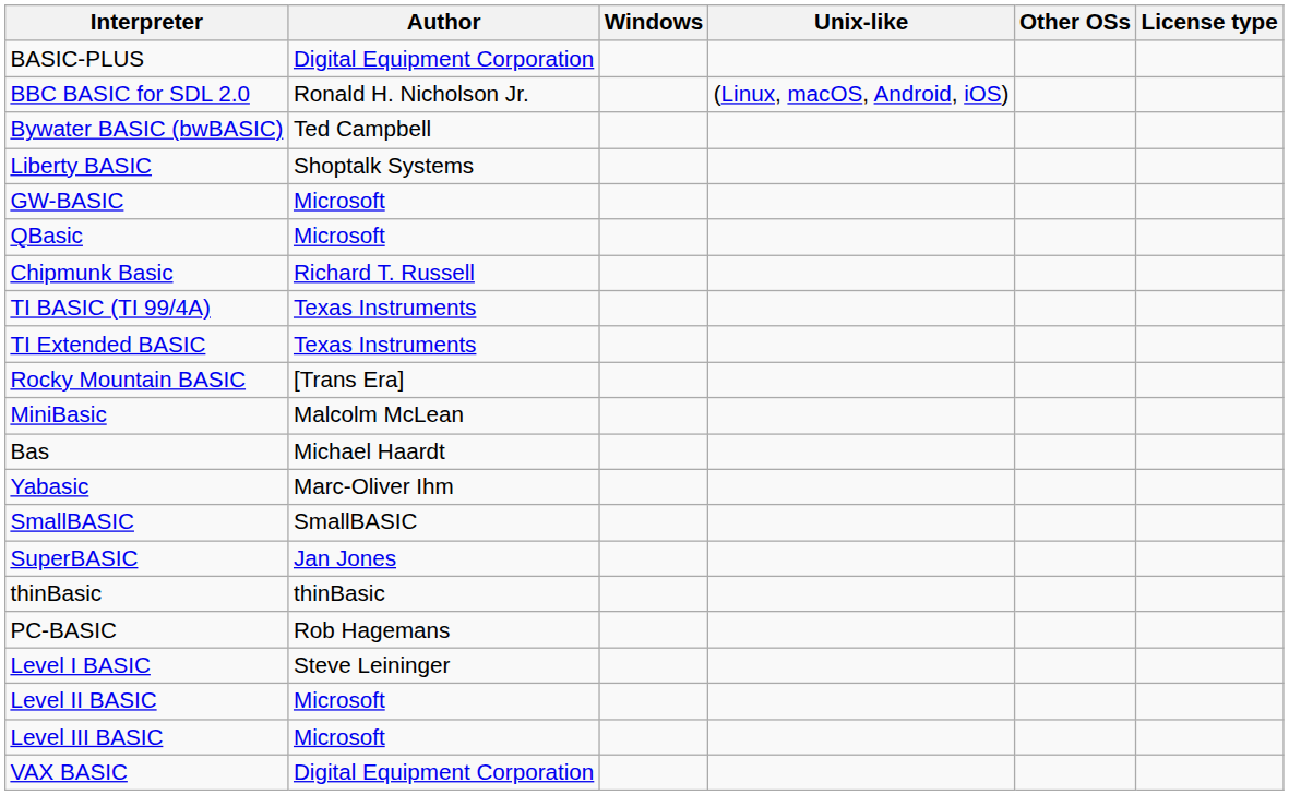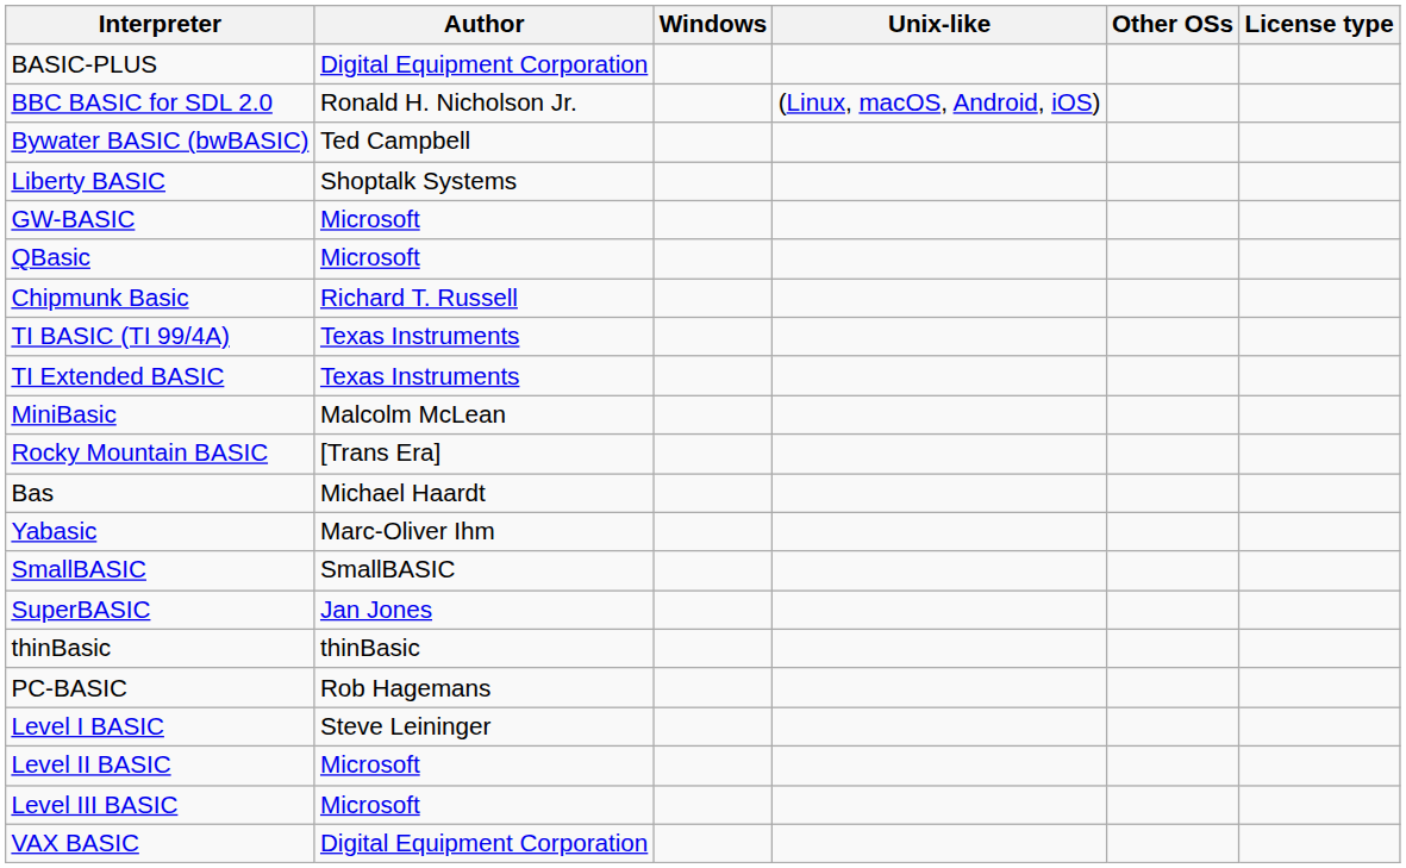rows swapped: MiniBasic <-> Rocky Mountain BASIC
